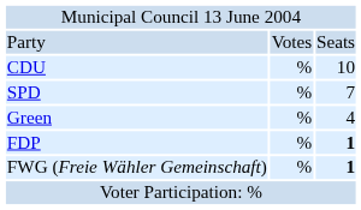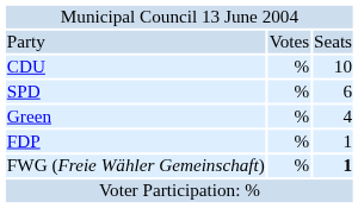SPD | column 3: 7 -> 6
FDP | column 3: bold -> normal
